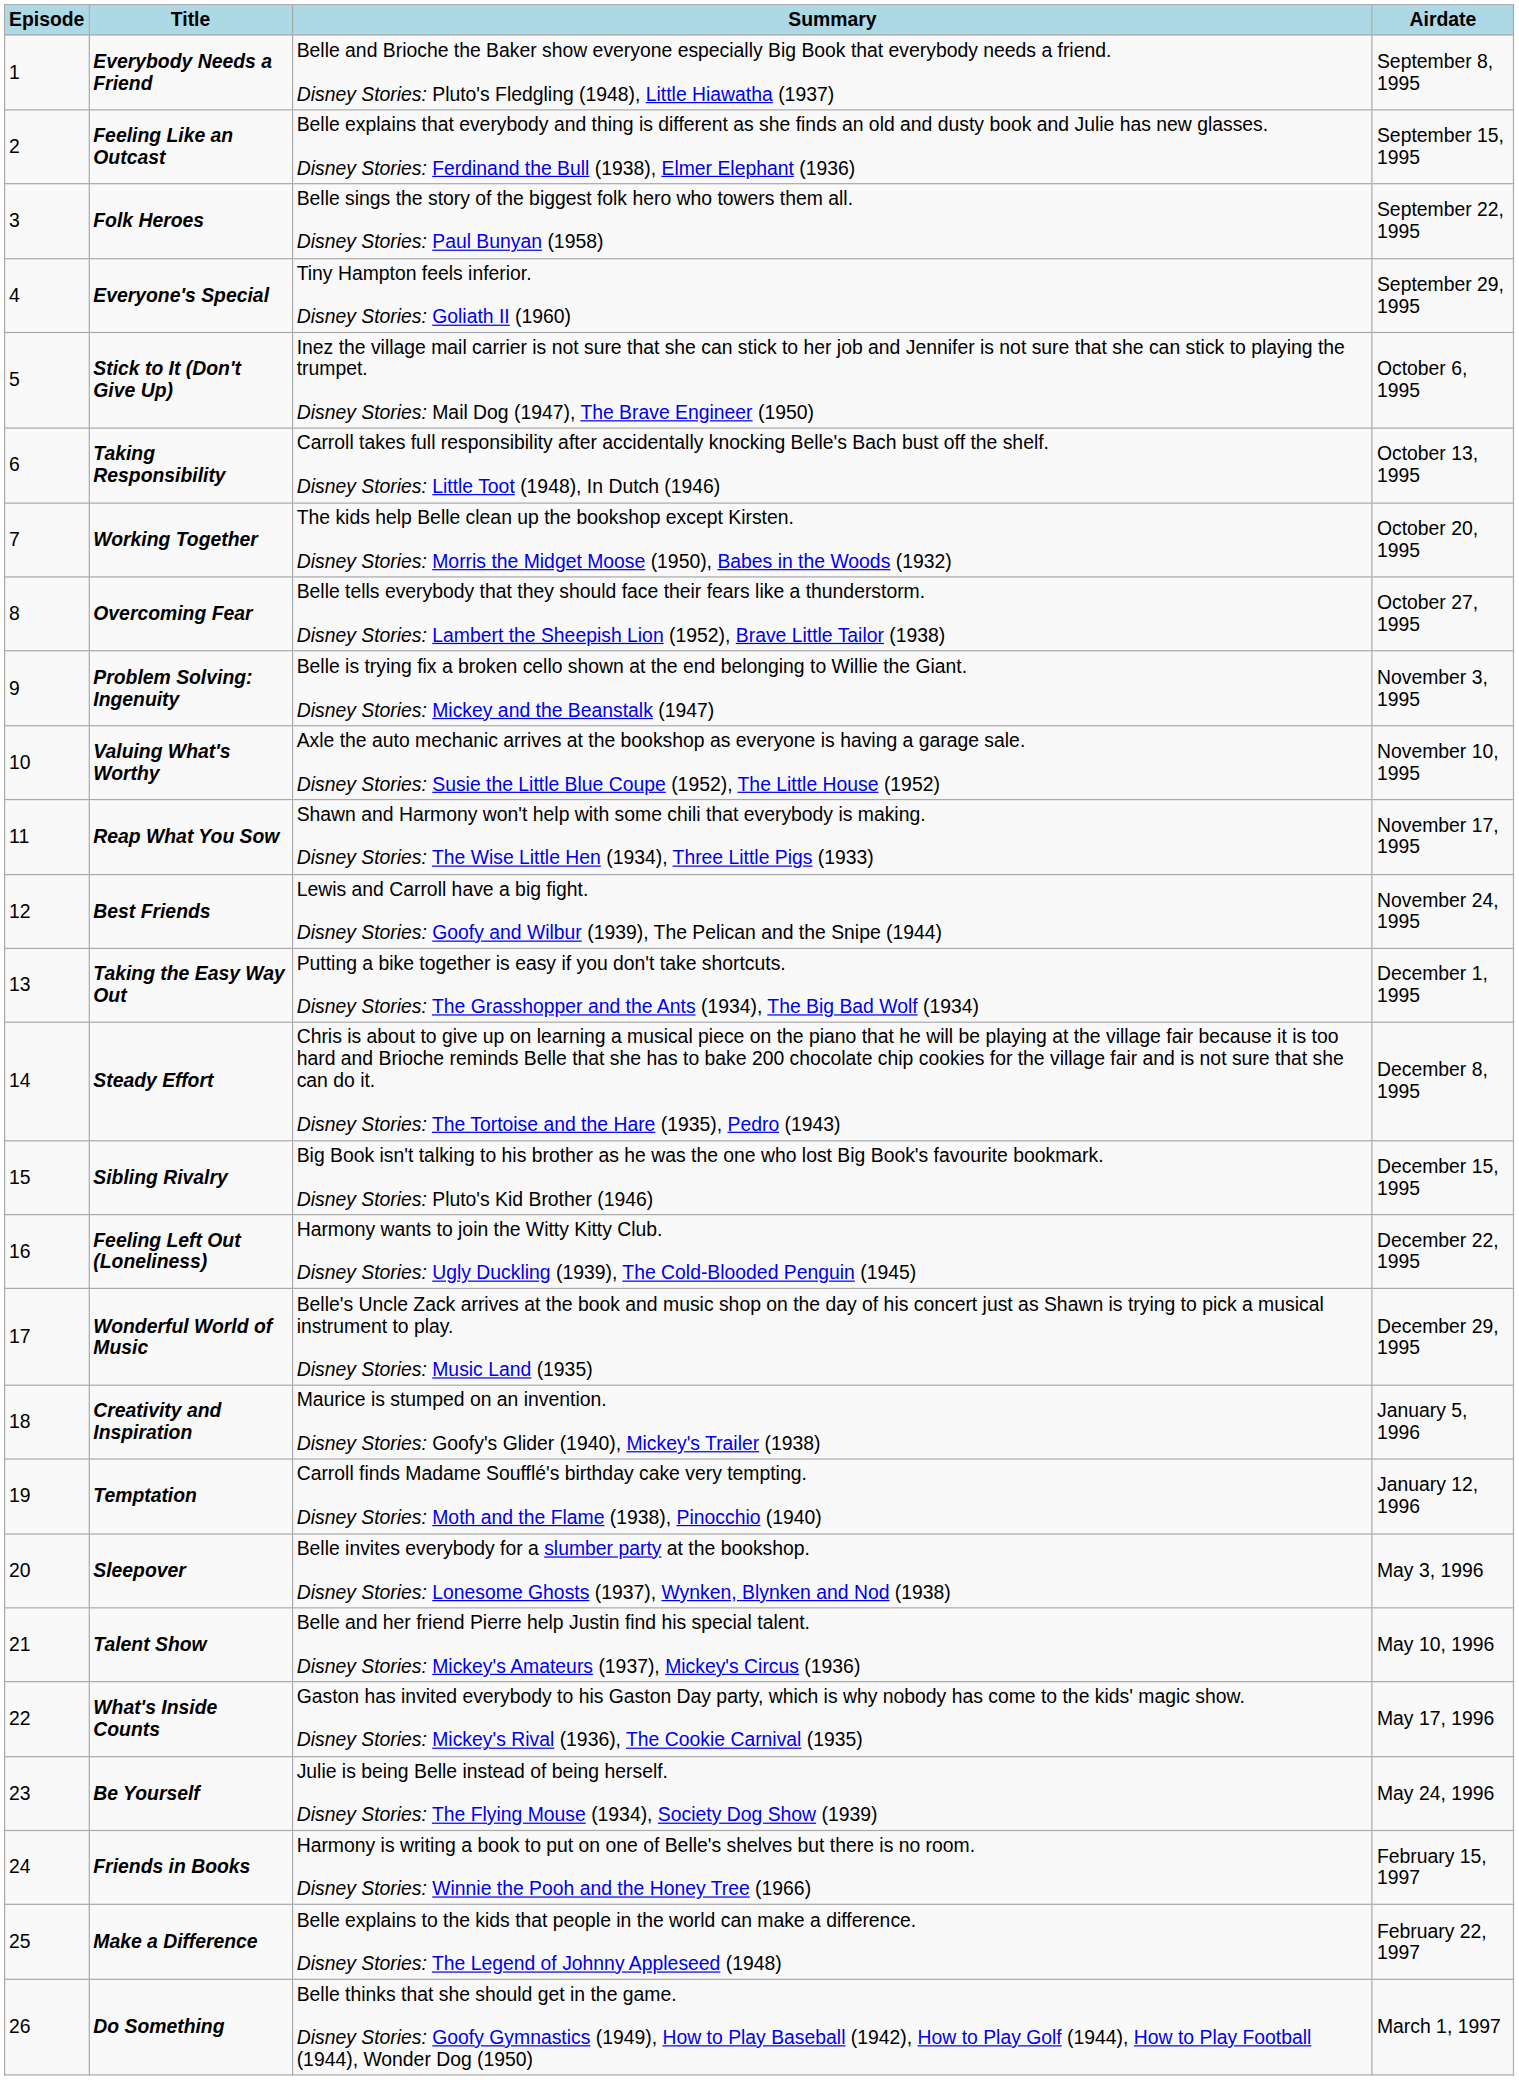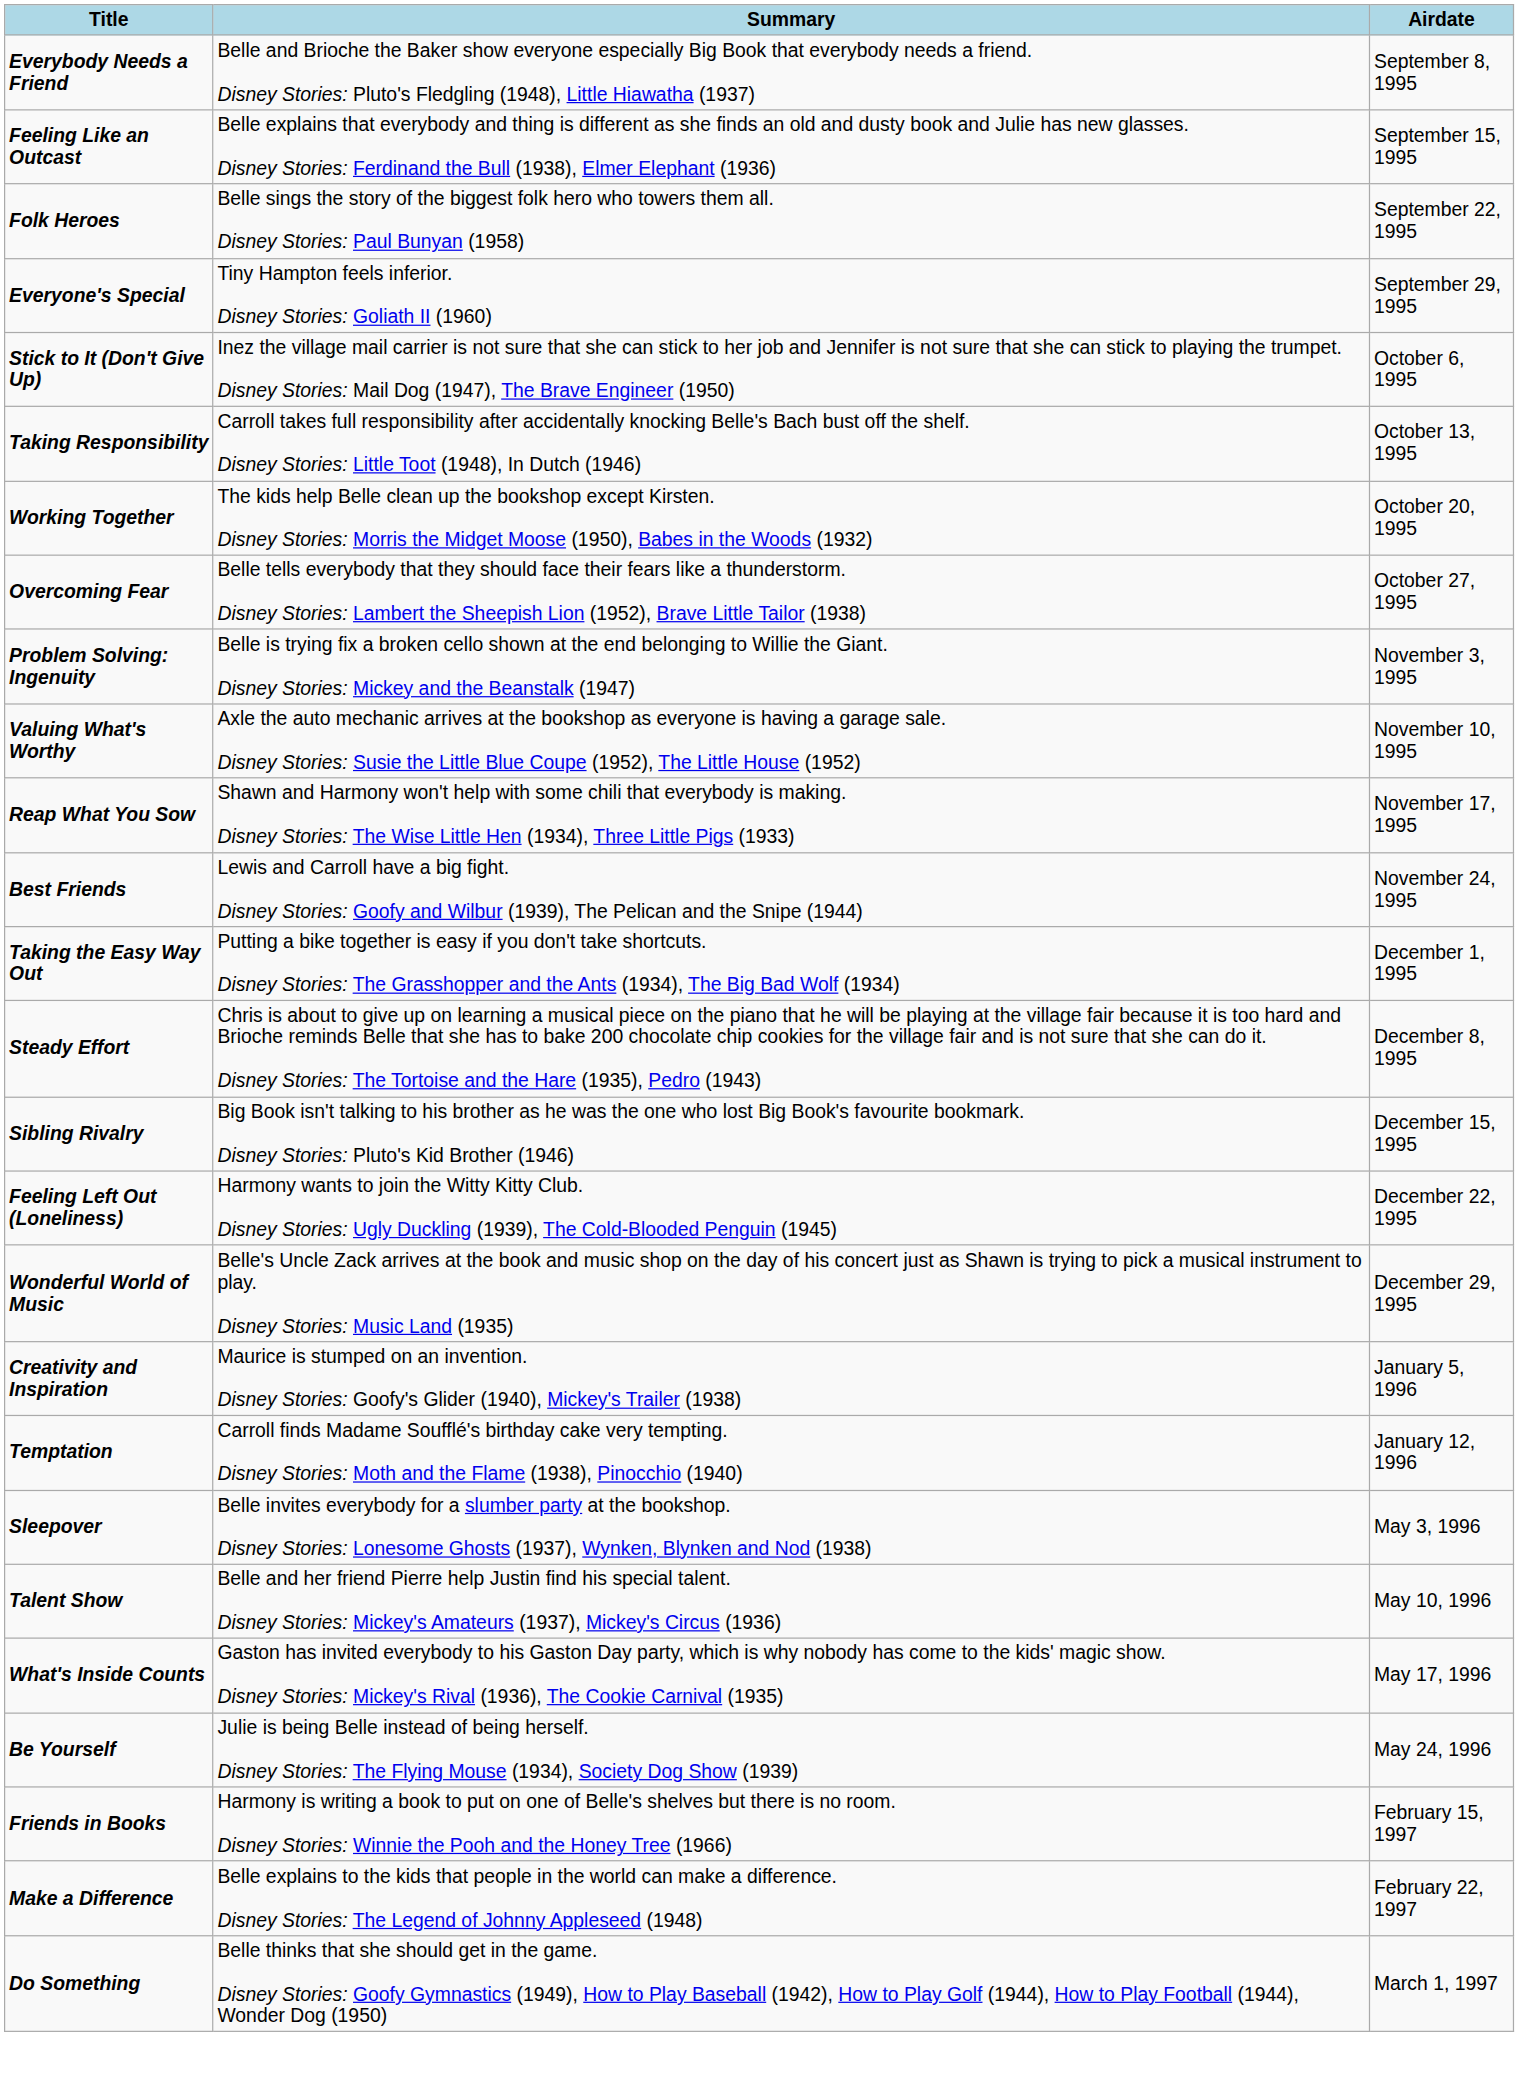- column: Episode | 1 | 2 | 3 | 4 | 5 | 6 | 7 | 8 | 9 | 10 | 11 | 12 | 13 | 14 | 15 | 16 | 17 | 18 | 19 | 20 | 21 | 22 | 23 | 24 | 25 | 26
